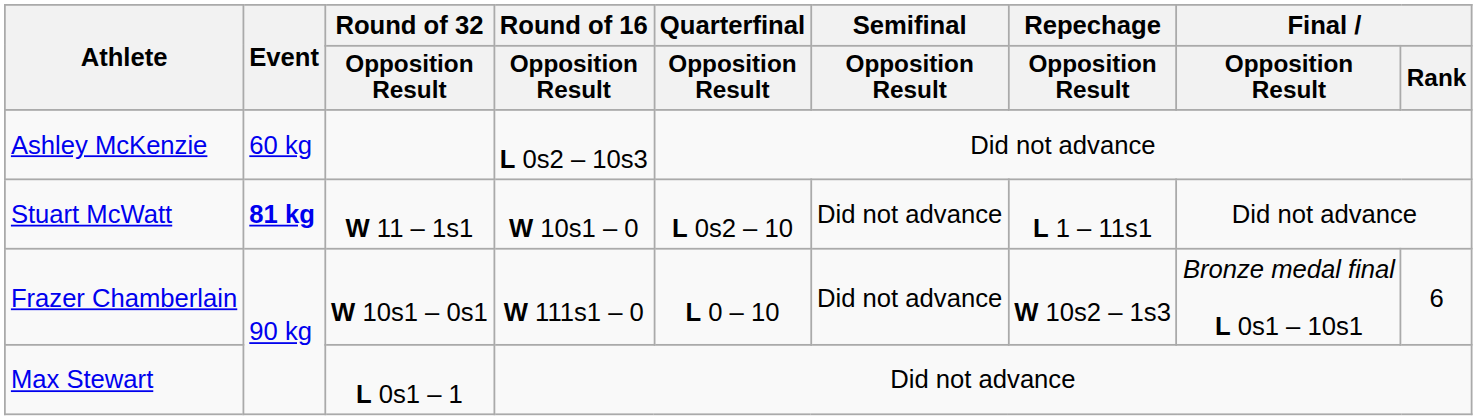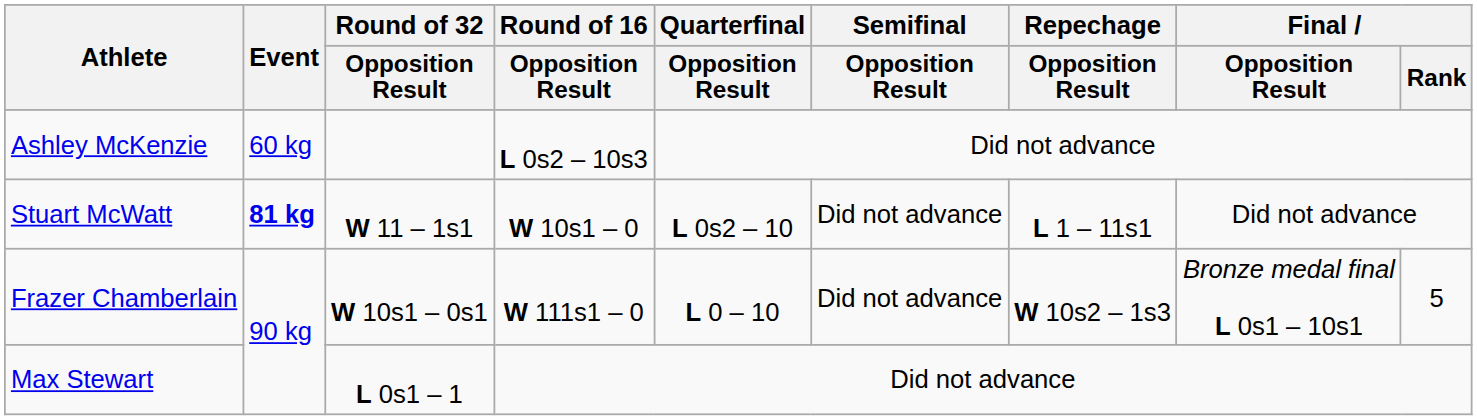Frazer Chamberlain | Final / Rank: 6 -> 5
